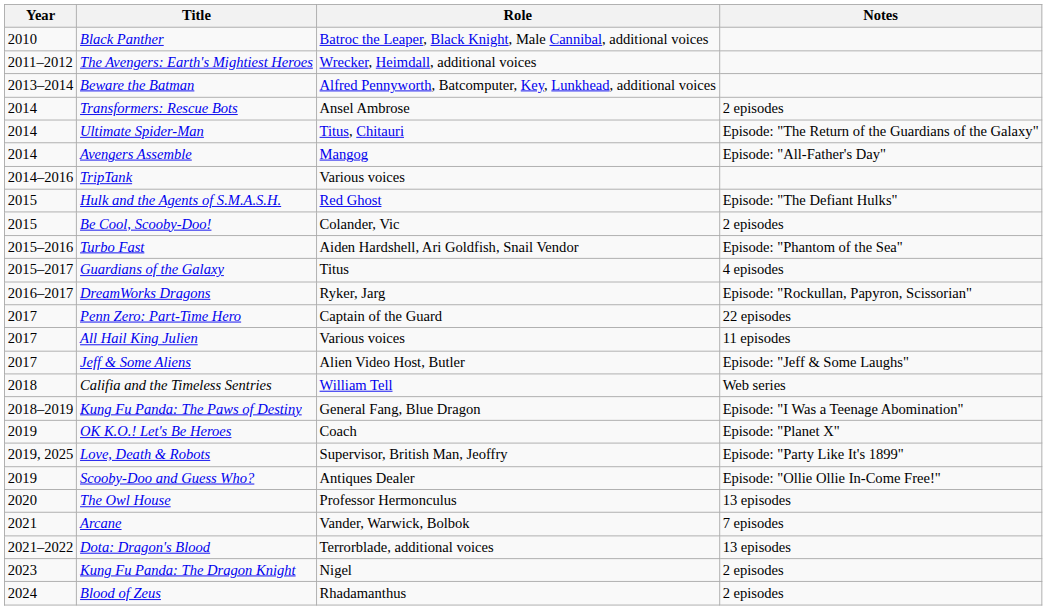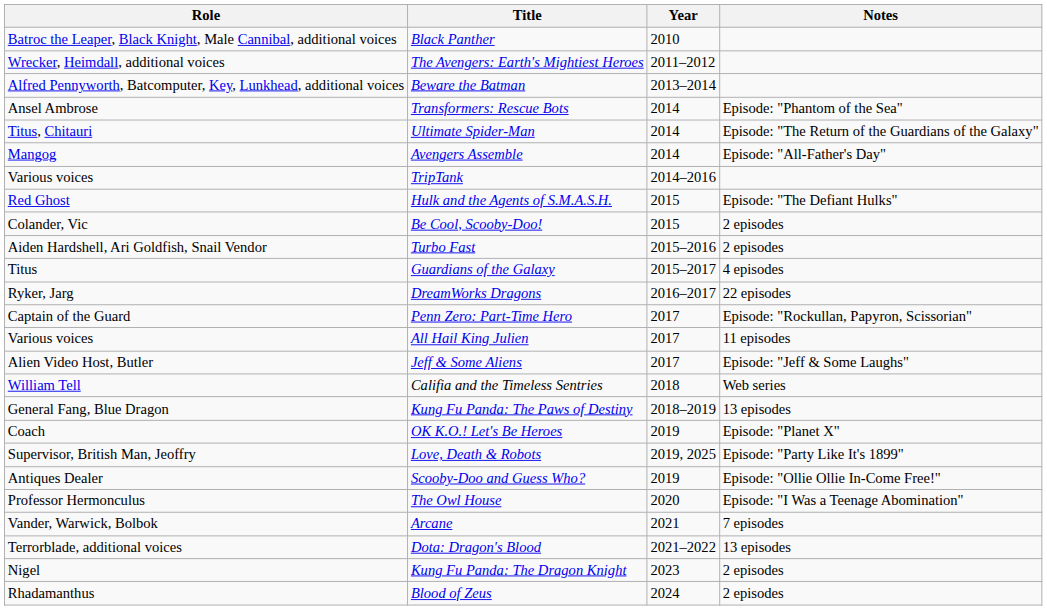columns swapped: Year <-> Role
Transformers: Rescue Bots | Notes: 2 episodes -> Episode: "Phantom of the Sea"
Turbo Fast | Notes: Episode: "Phantom of the Sea" -> 2 episodes
DreamWorks Dragons | Notes: Episode: "Rockullan, Papyron, Scissorian" -> 22 episodes
Penn Zero: Part-Time Hero | Notes: 22 episodes -> Episode: "Rockullan, Papyron, Scissorian"
Kung Fu Panda: The Paws of Destiny | Notes: Episode: "I Was a Teenage Abomination" -> 13 episodes
The Owl House | Notes: 13 episodes -> Episode: "I Was a Teenage Abomination"
